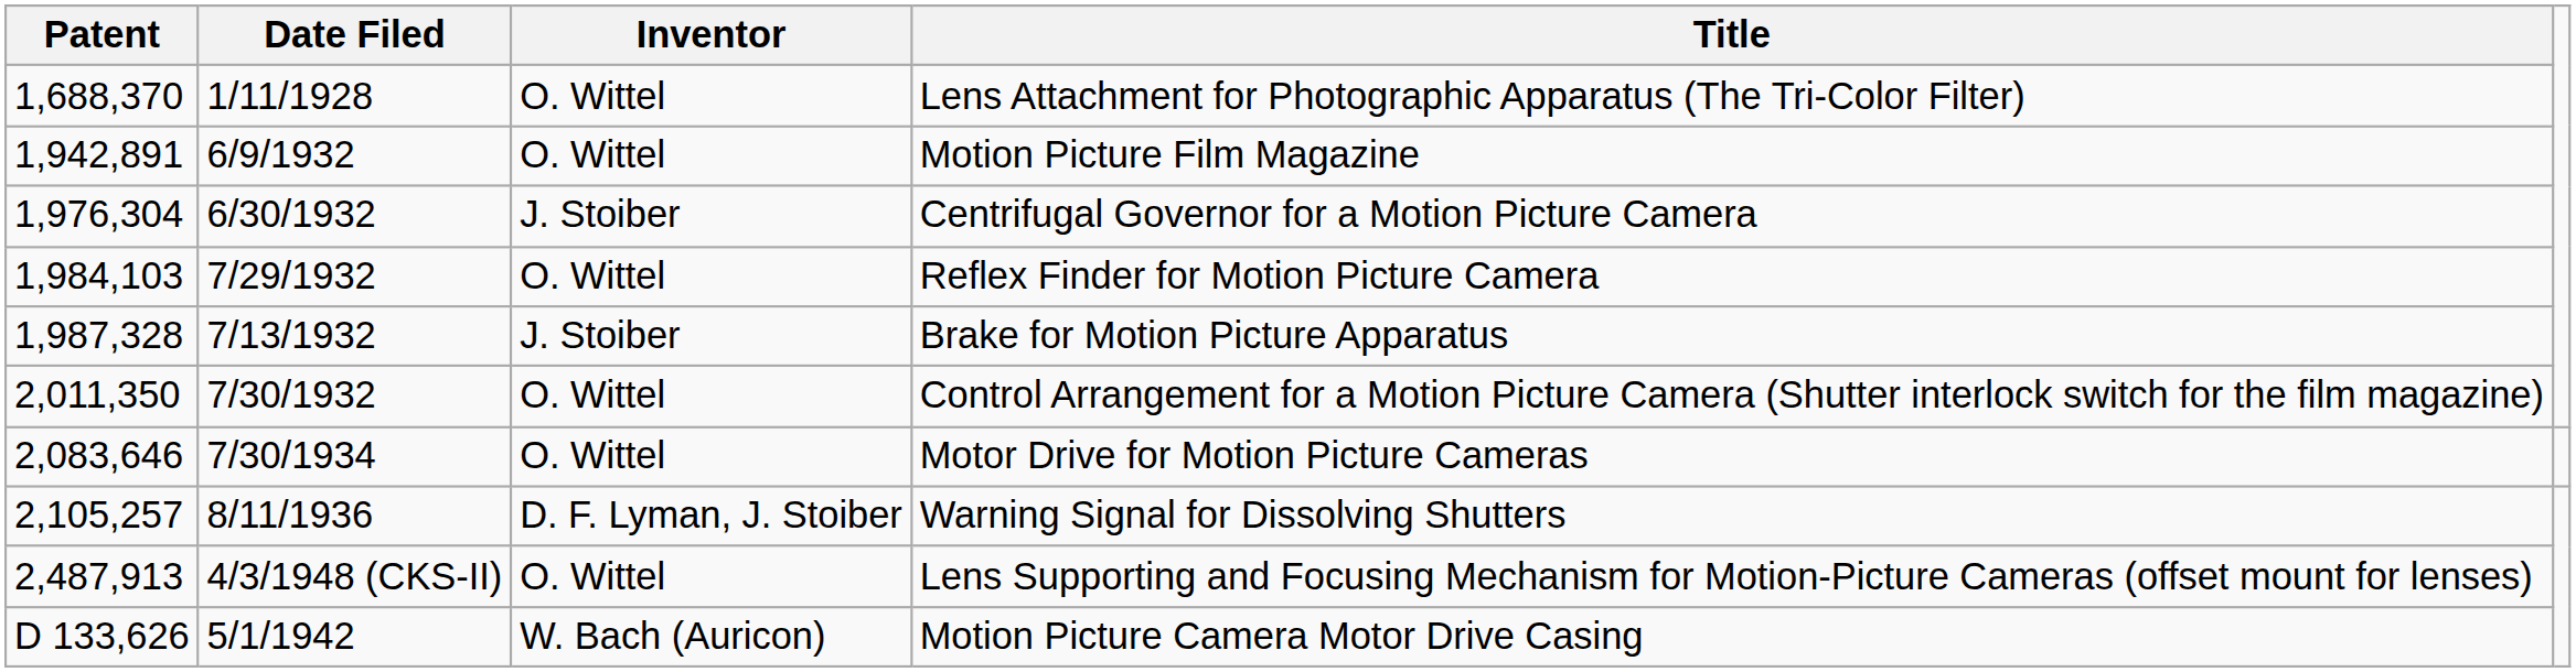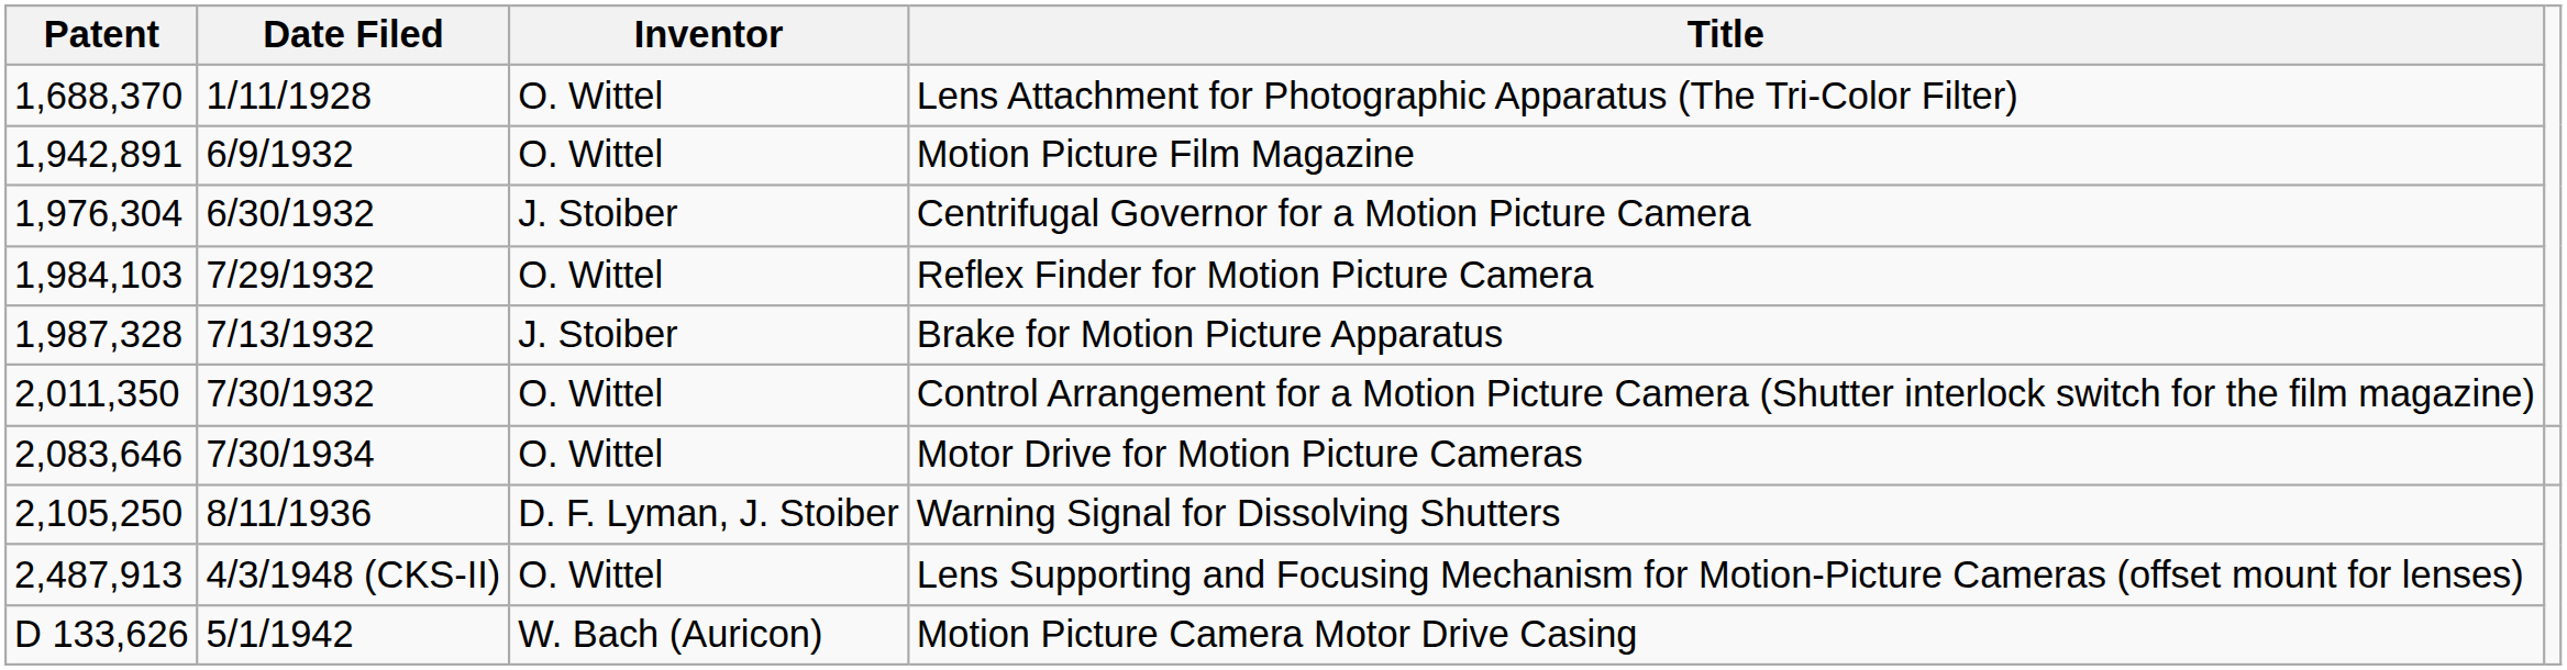Warning Signal for Dissolving Shutters | Patent: 2,105,257 -> 2,105,250
